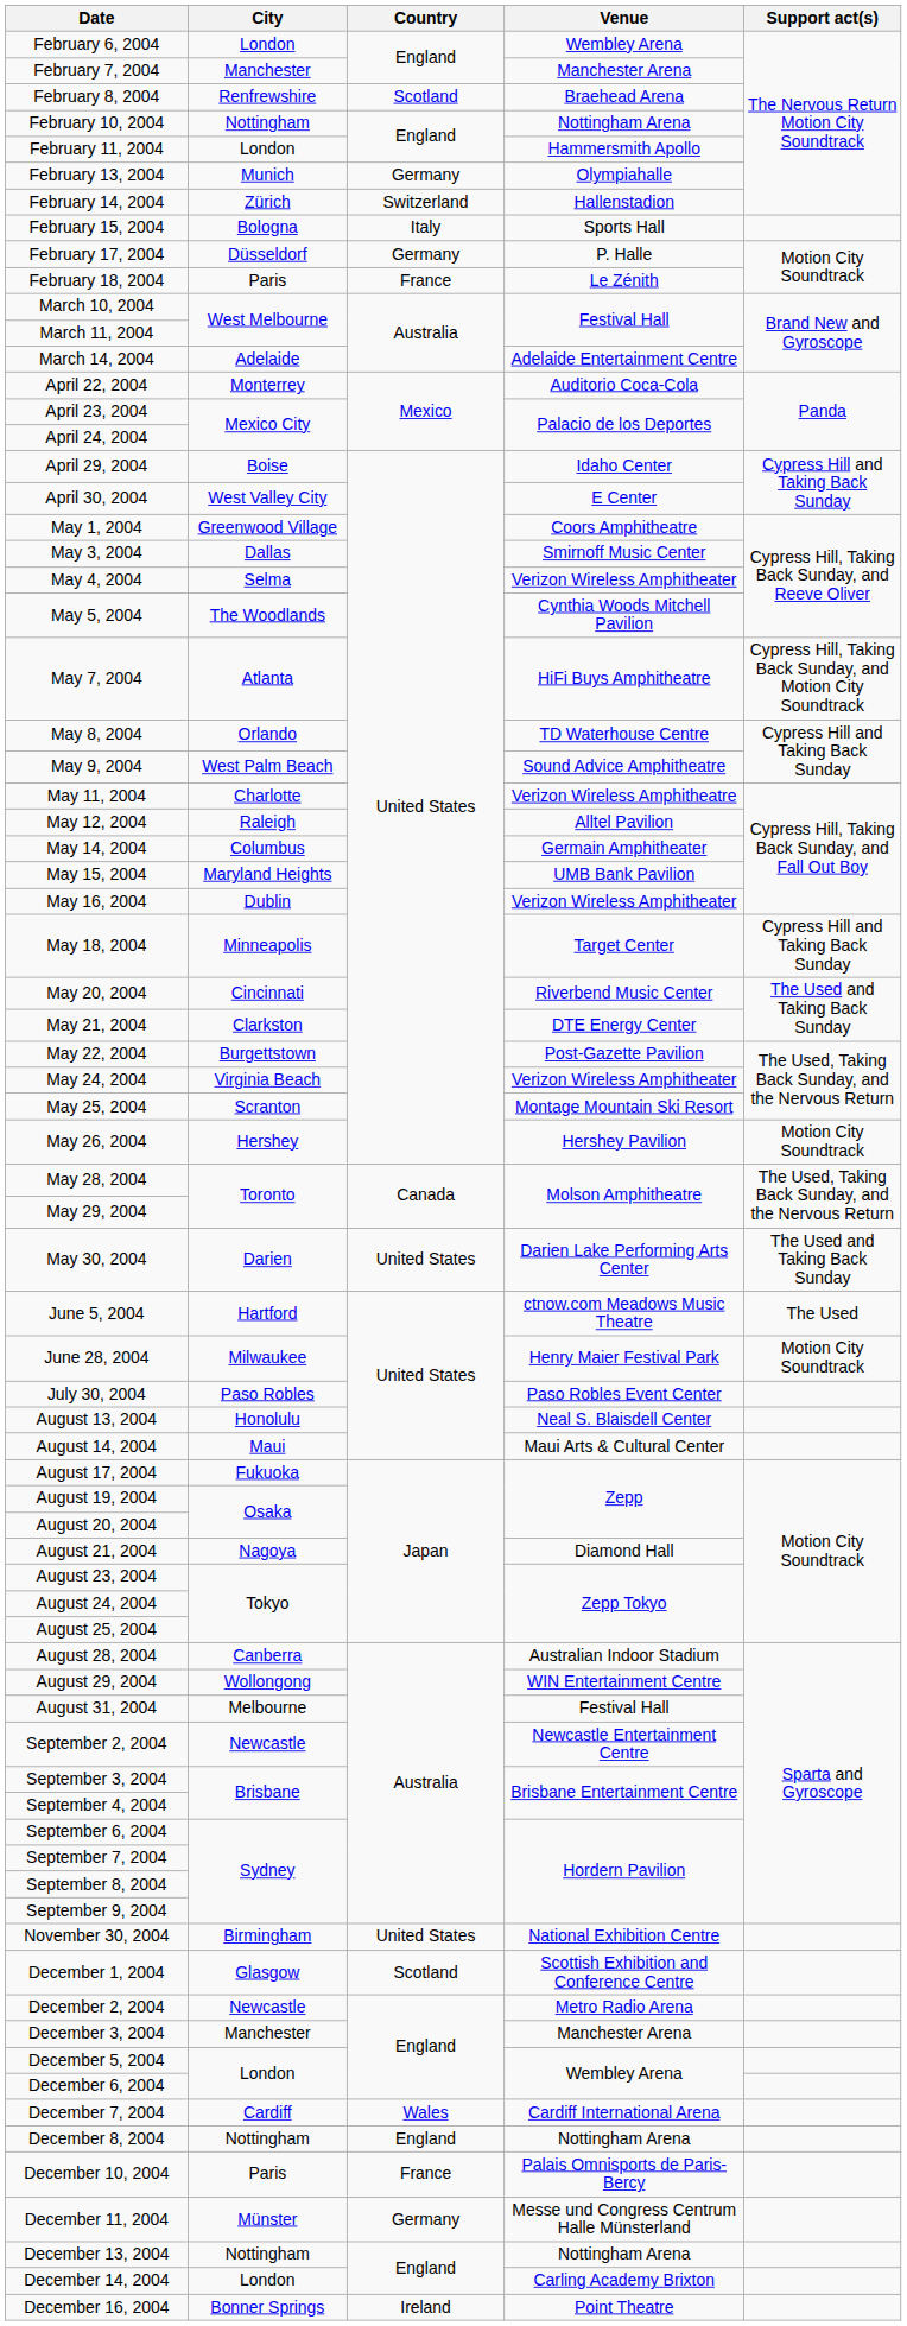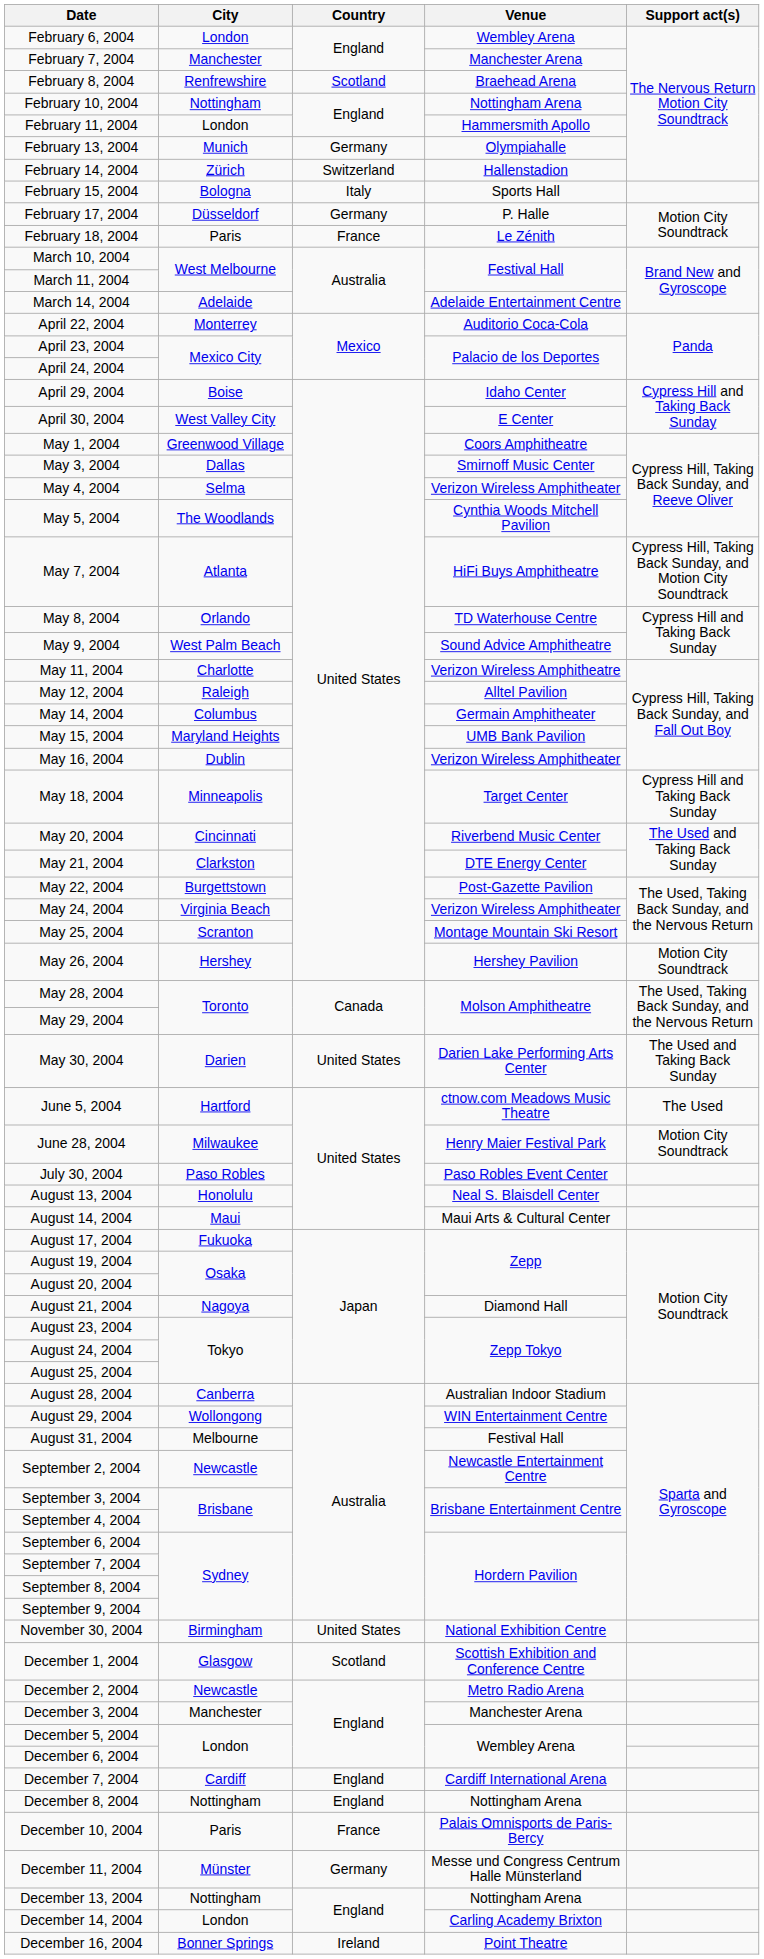December 7, 2004 | Country: Wales -> England
